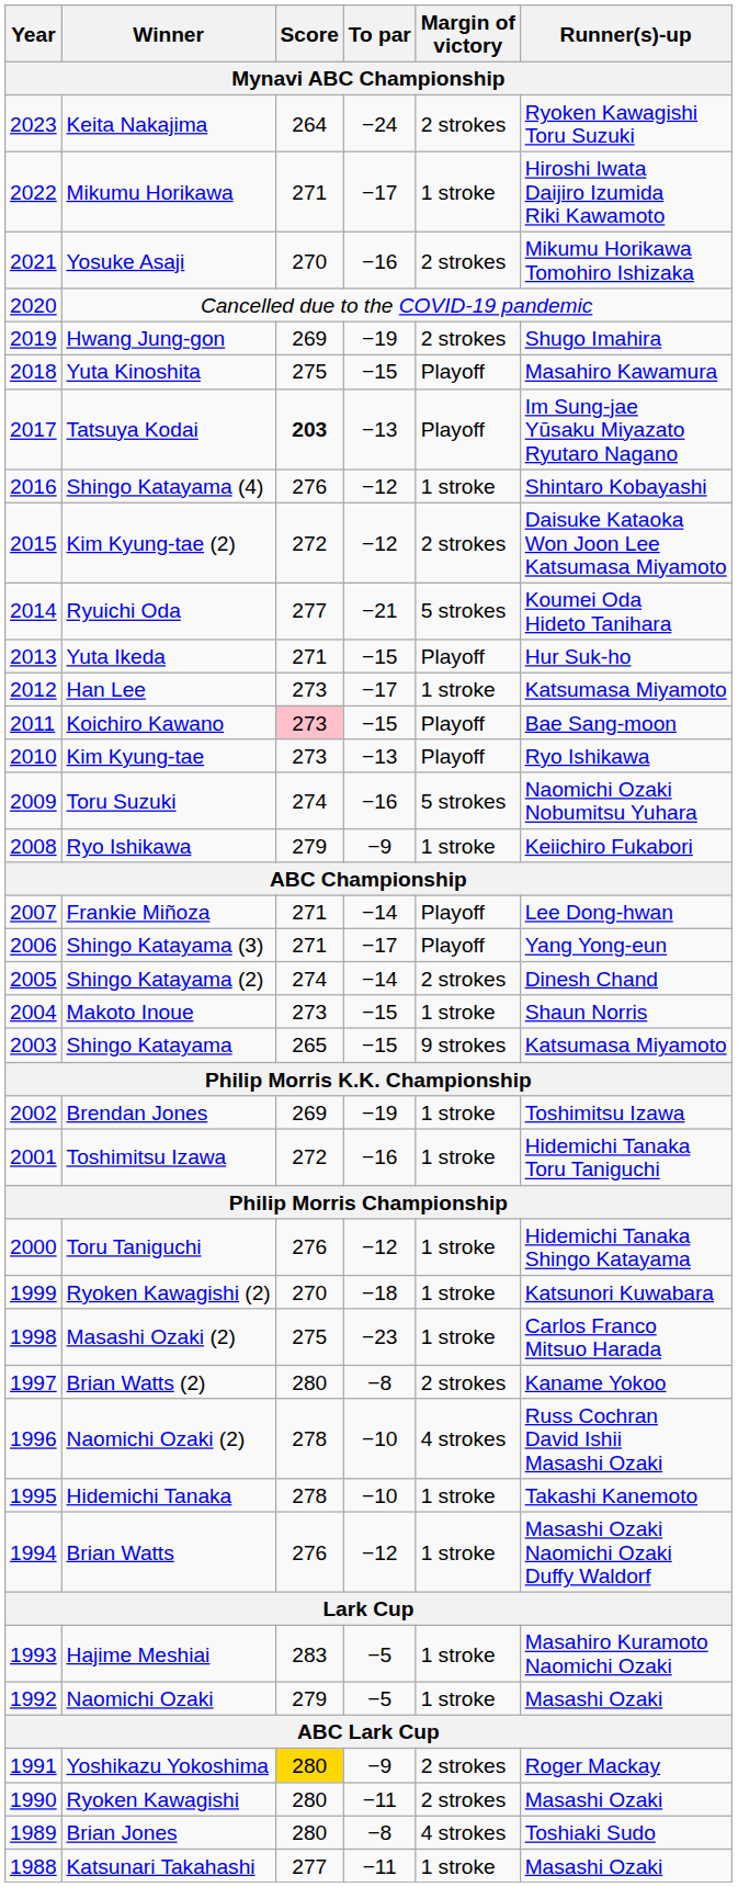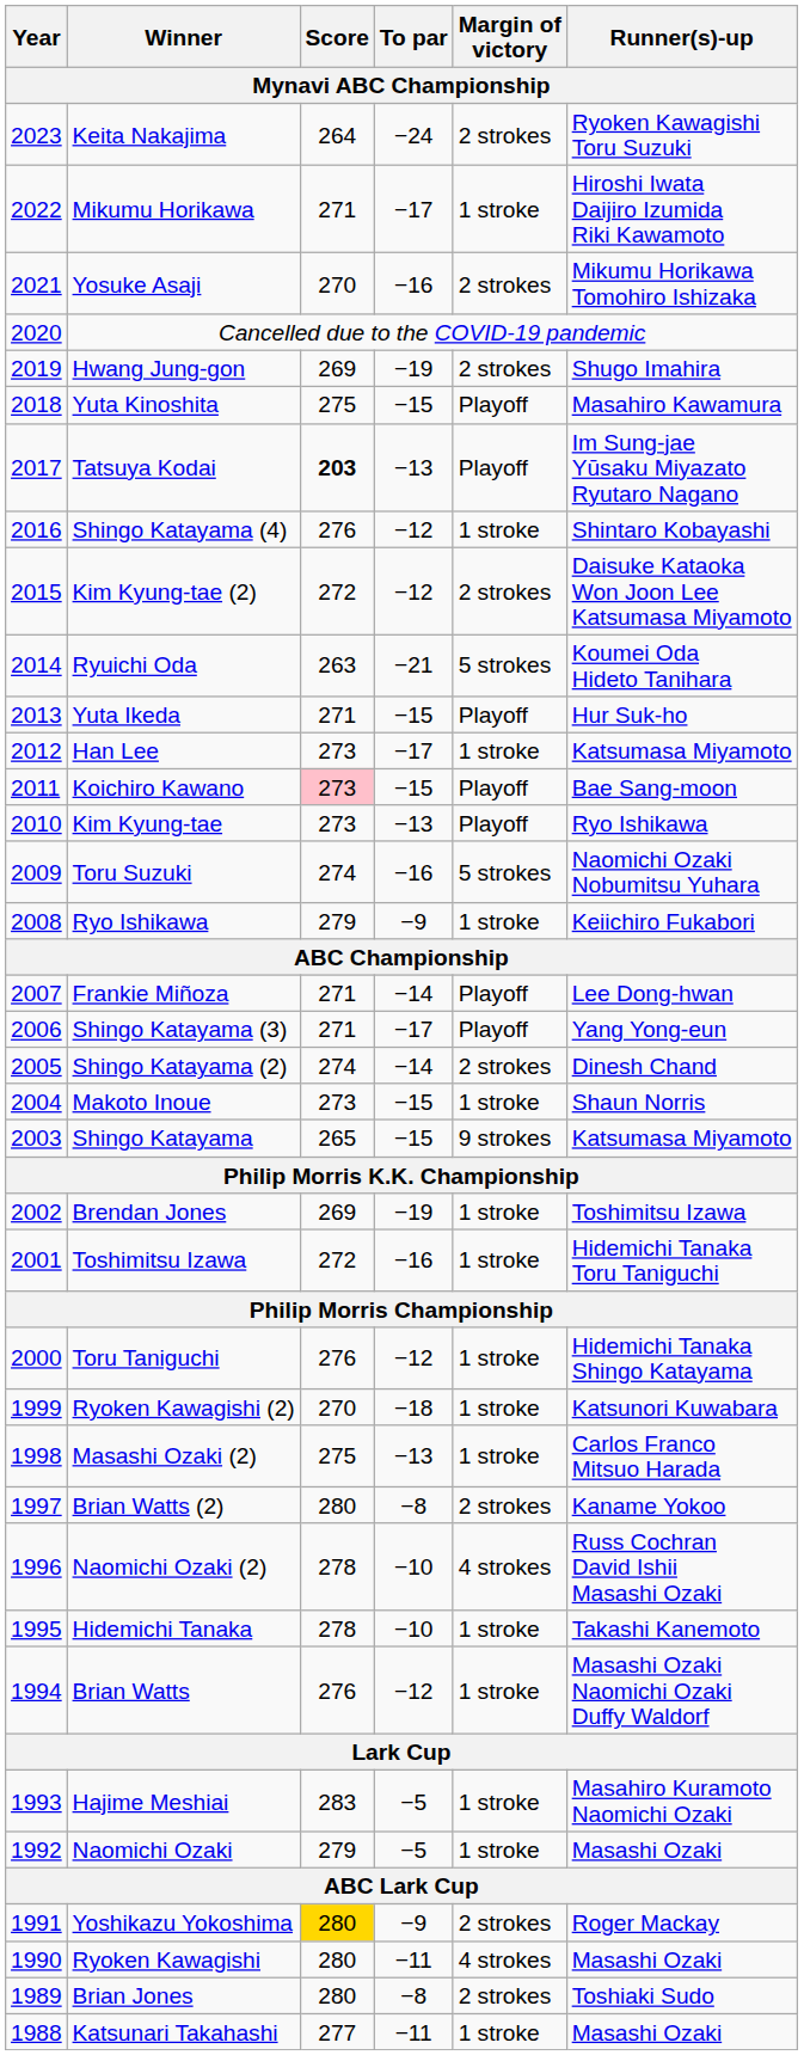Ryuichi Oda | Score: 277 -> 263
Masashi Ozaki (2) | To par: −23 -> −13
Ryoken Kawagishi | Margin of victory: 2 strokes -> 4 strokes
Brian Jones | Margin of victory: 4 strokes -> 2 strokes
